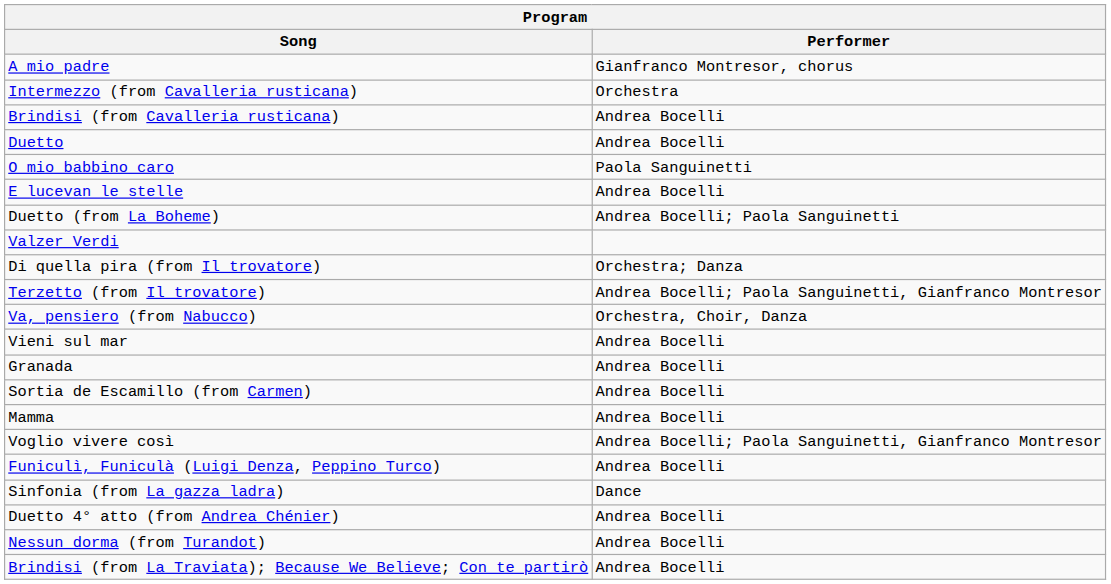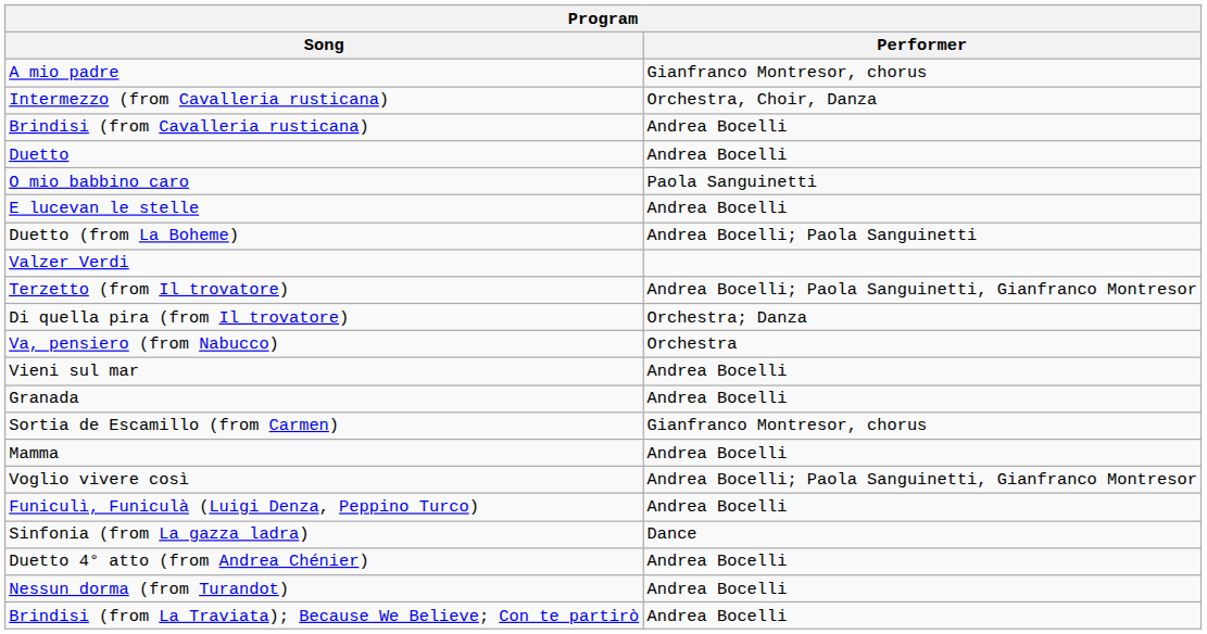Intermezzo (from Cavalleria rusticana) | Performer: Orchestra -> Orchestra, Choir, Danza
rows swapped: Di quella pira (from Il trovatore) <-> Terzetto (from Il trovatore)
Va, pensiero (from Nabucco) | Performer: Orchestra, Choir, Danza -> Orchestra
Sortia de Escamillo (from Carmen) | Performer: Andrea Bocelli -> Gianfranco Montresor, chorus
